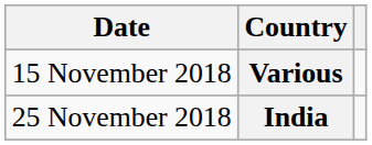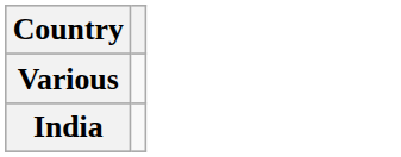- column: Date | 15 November 2018 | 25 November 2018
